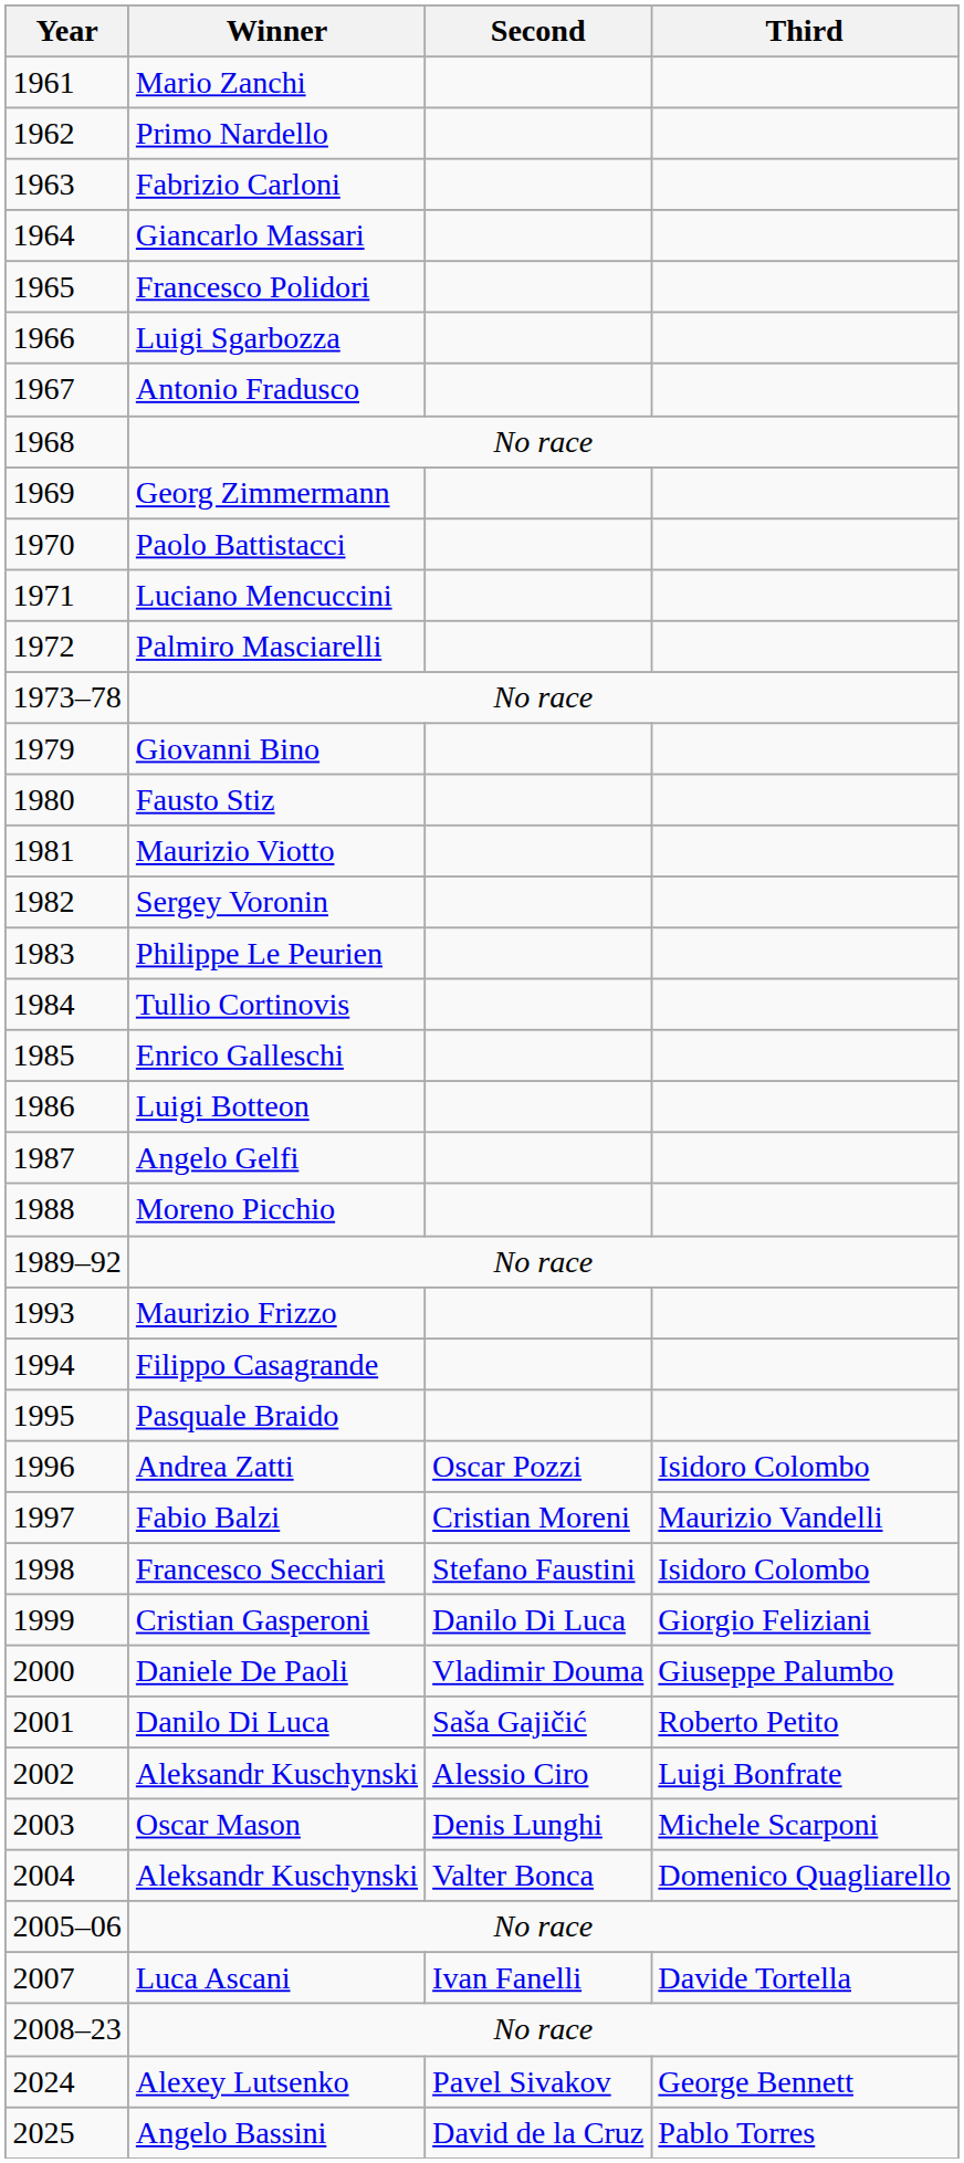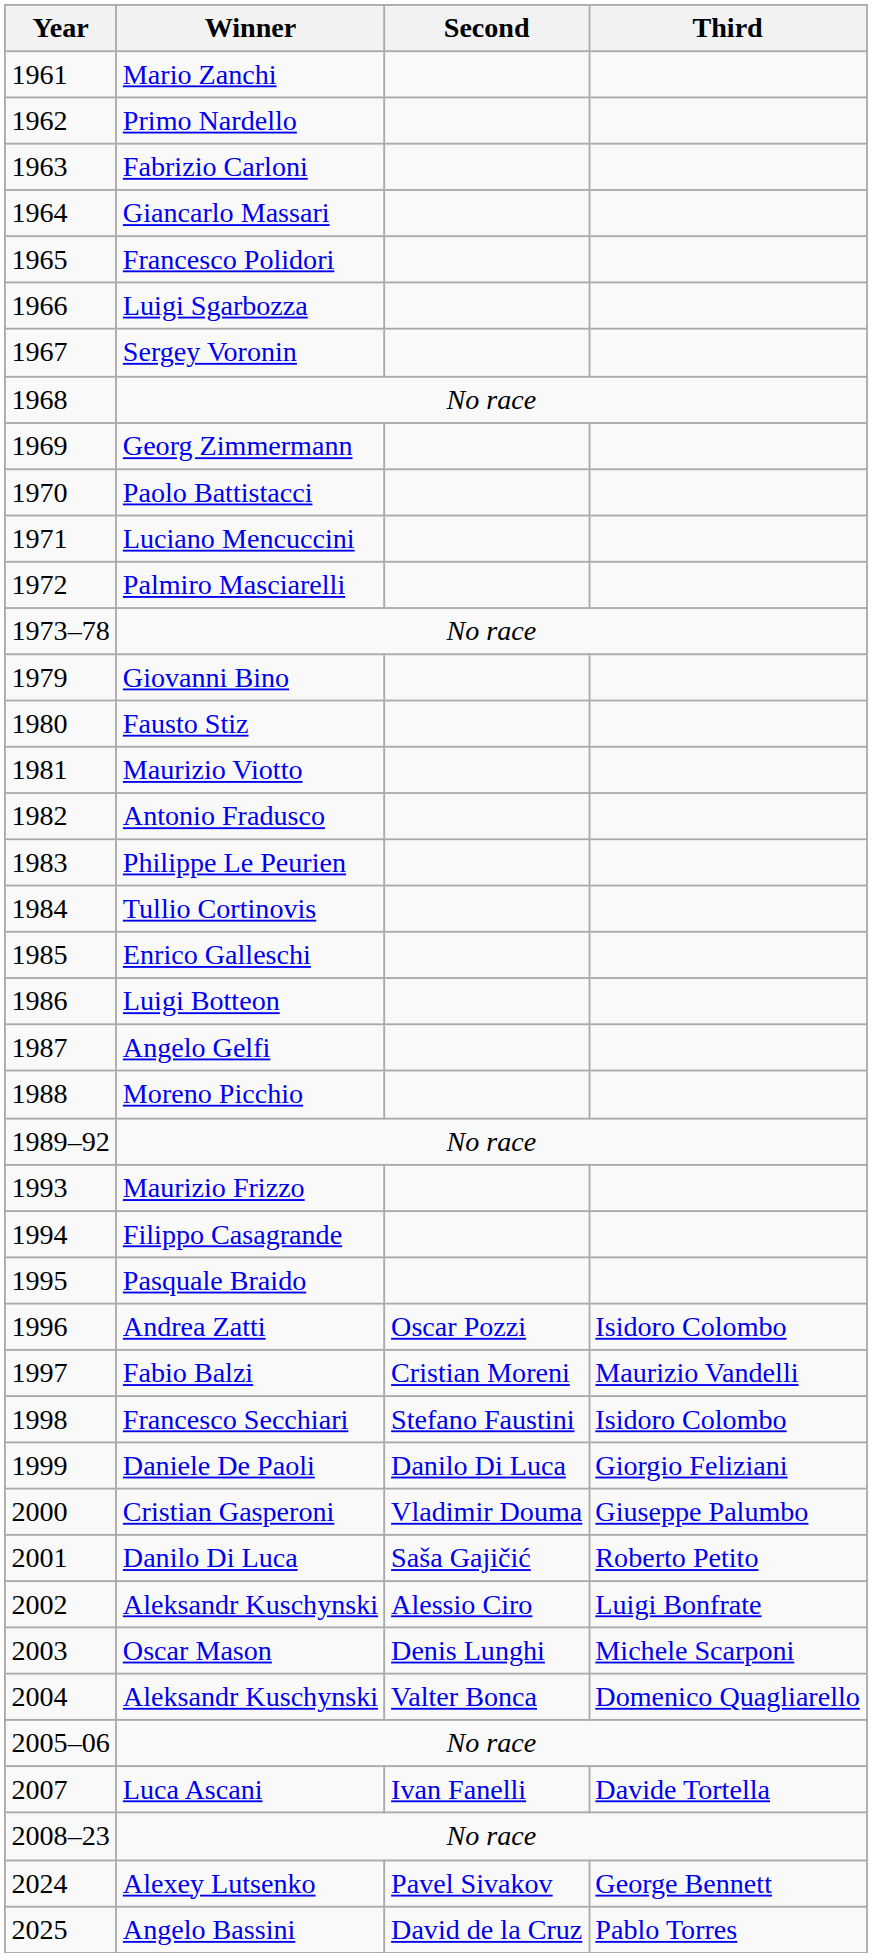1967 | Winner: Antonio Fradusco -> Sergey Voronin
1982 | Winner: Sergey Voronin -> Antonio Fradusco
1999 | Winner: Cristian Gasperoni -> Daniele De Paoli
2000 | Winner: Daniele De Paoli -> Cristian Gasperoni
